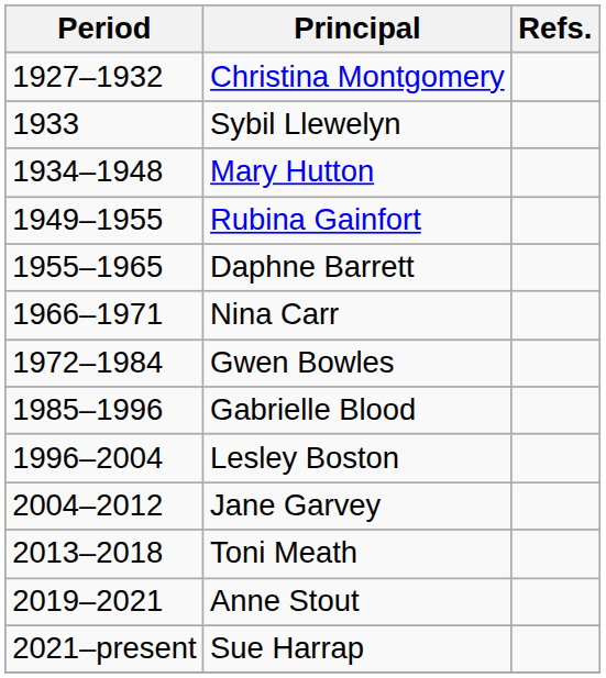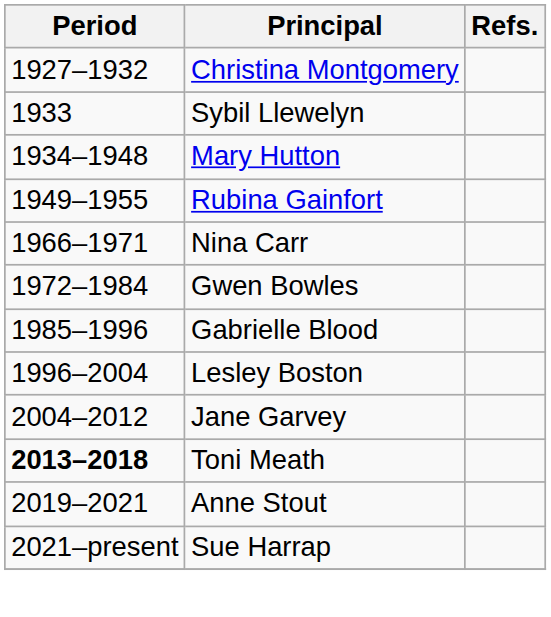- row: 1955–1965 | Daphne Barrett
Toni Meath | Period: normal -> bold
